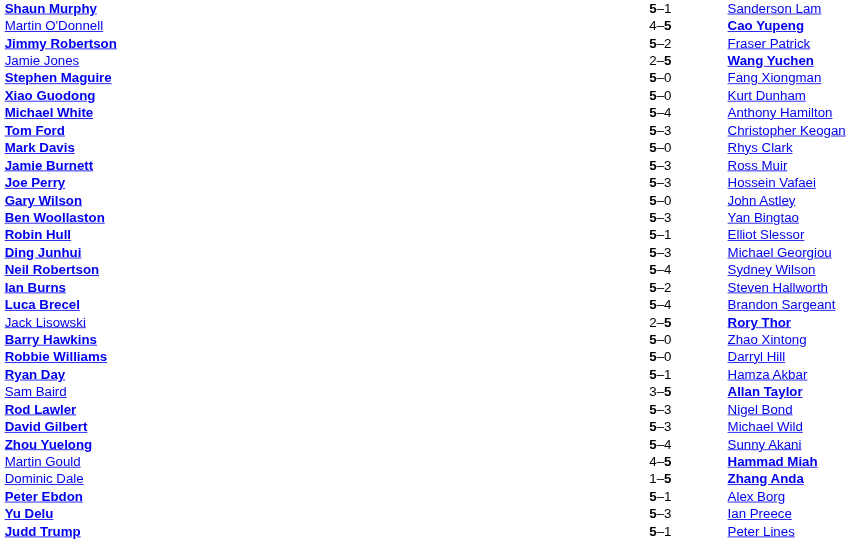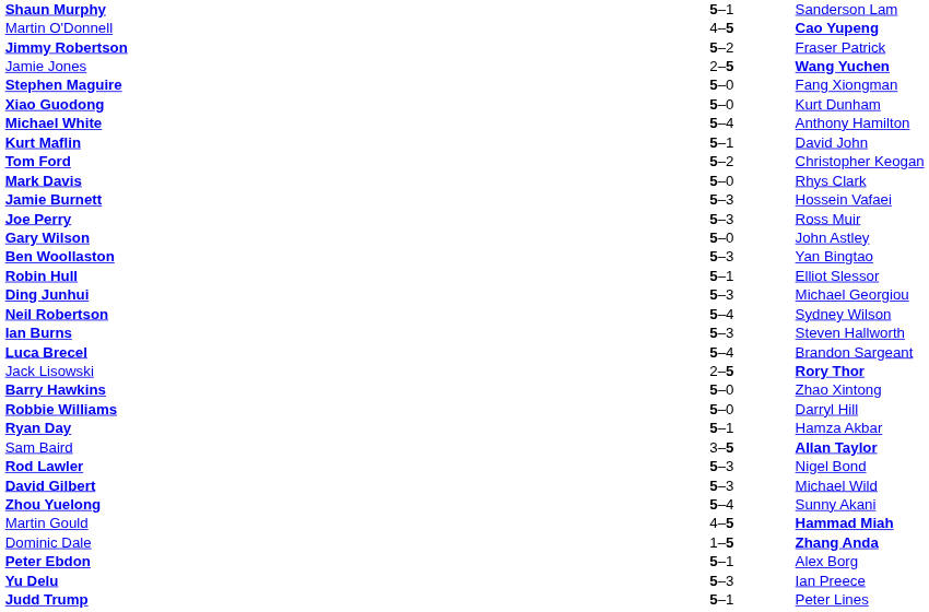+ row: Kurt Maflin | 5–1 | David John
Tom Ford | column 2: 5–3 -> 5–2
Jamie Burnett | column 3: Ross Muir -> Hossein Vafaei
Joe Perry | column 3: Hossein Vafaei -> Ross Muir
Ian Burns | column 2: 5–2 -> 5–3
